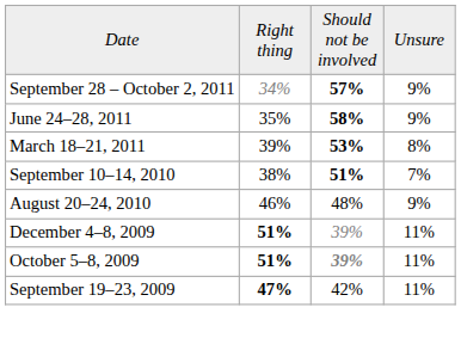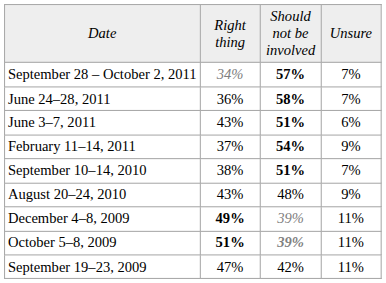September 28 – October 2, 2011 | column 4: 9% -> 7%
June 24–28, 2011 | column 2: 35% -> 36%
June 24–28, 2011 | column 4: 9% -> 7%
+ row: June 3–7, 2011 | 43% | 51% | 6%
- row: March 18–21, 2011 | 39% | 53% | 8%
+ row: February 11–14, 2011 | 37% | 54% | 9%
August 20–24, 2010 | column 2: 46% -> 43%
December 4–8, 2009 | column 2: 51% -> 49%
September 19–23, 2009 | column 2: bold -> normal
